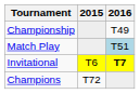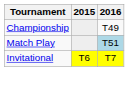Invitational | 2016: bold -> normal
- row: Champions | T72
